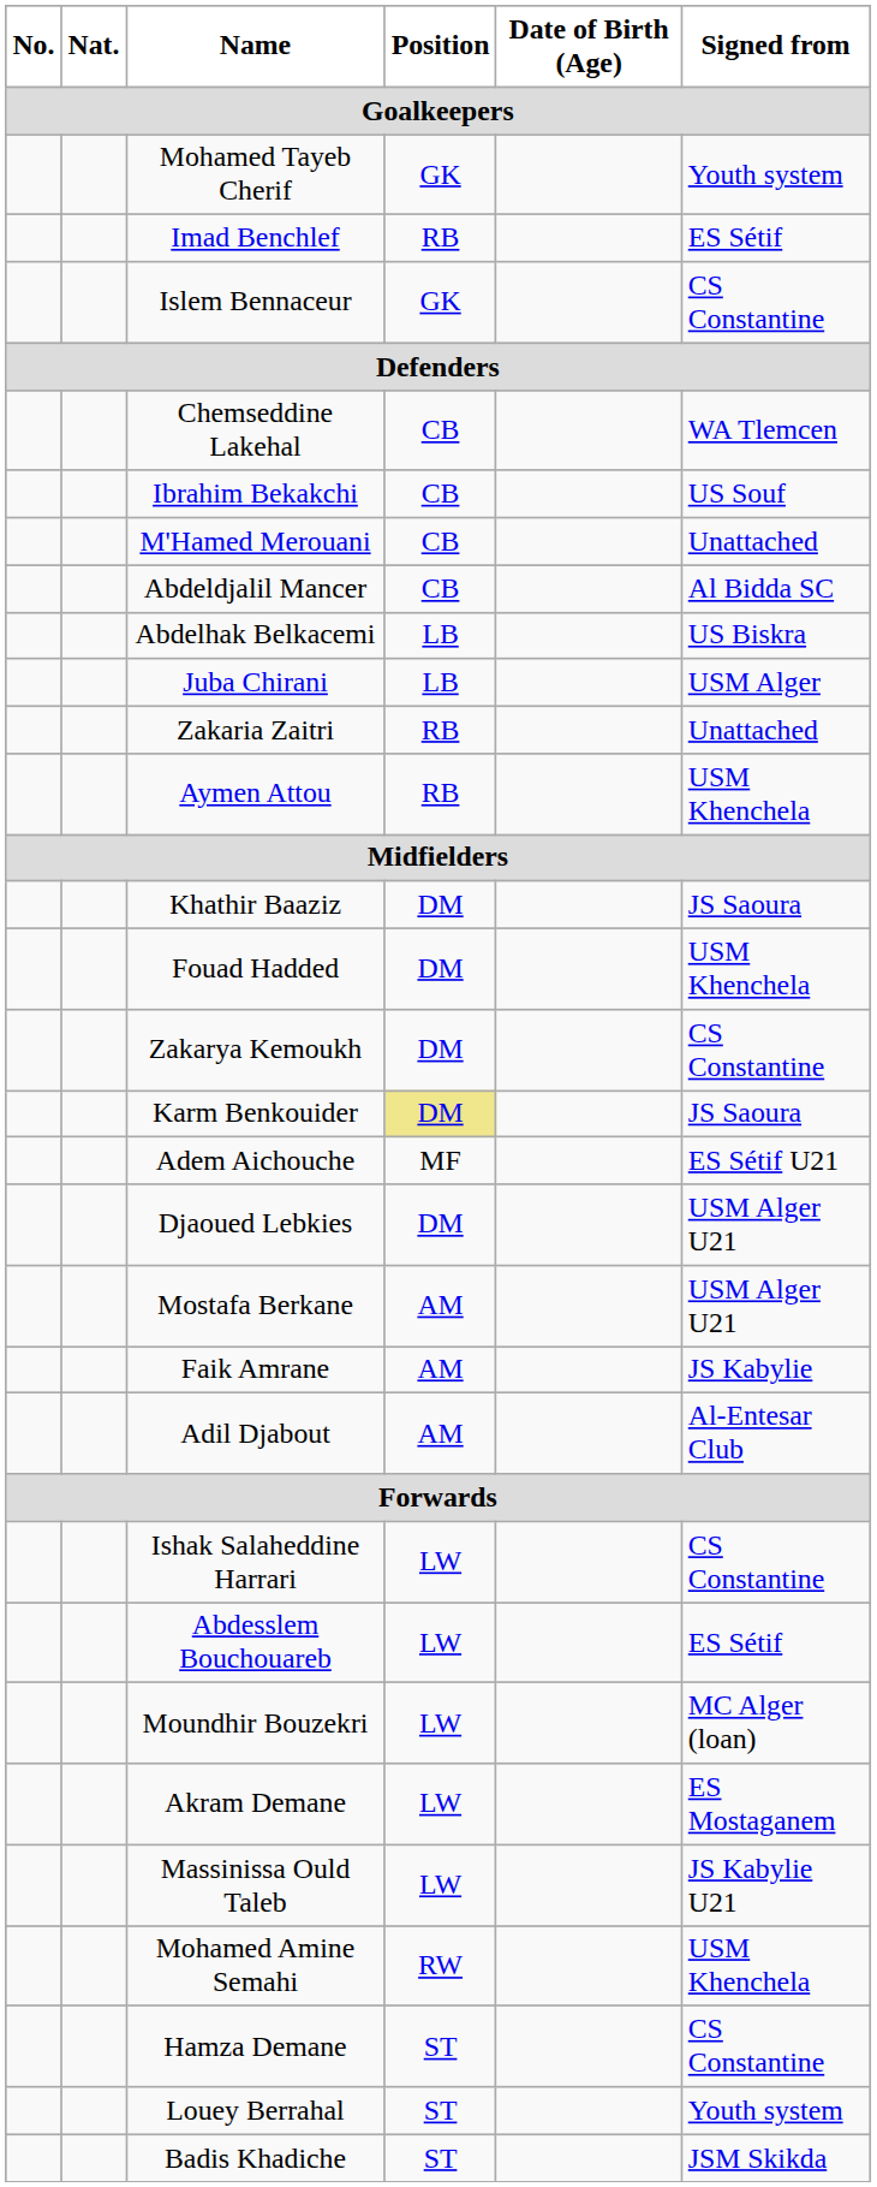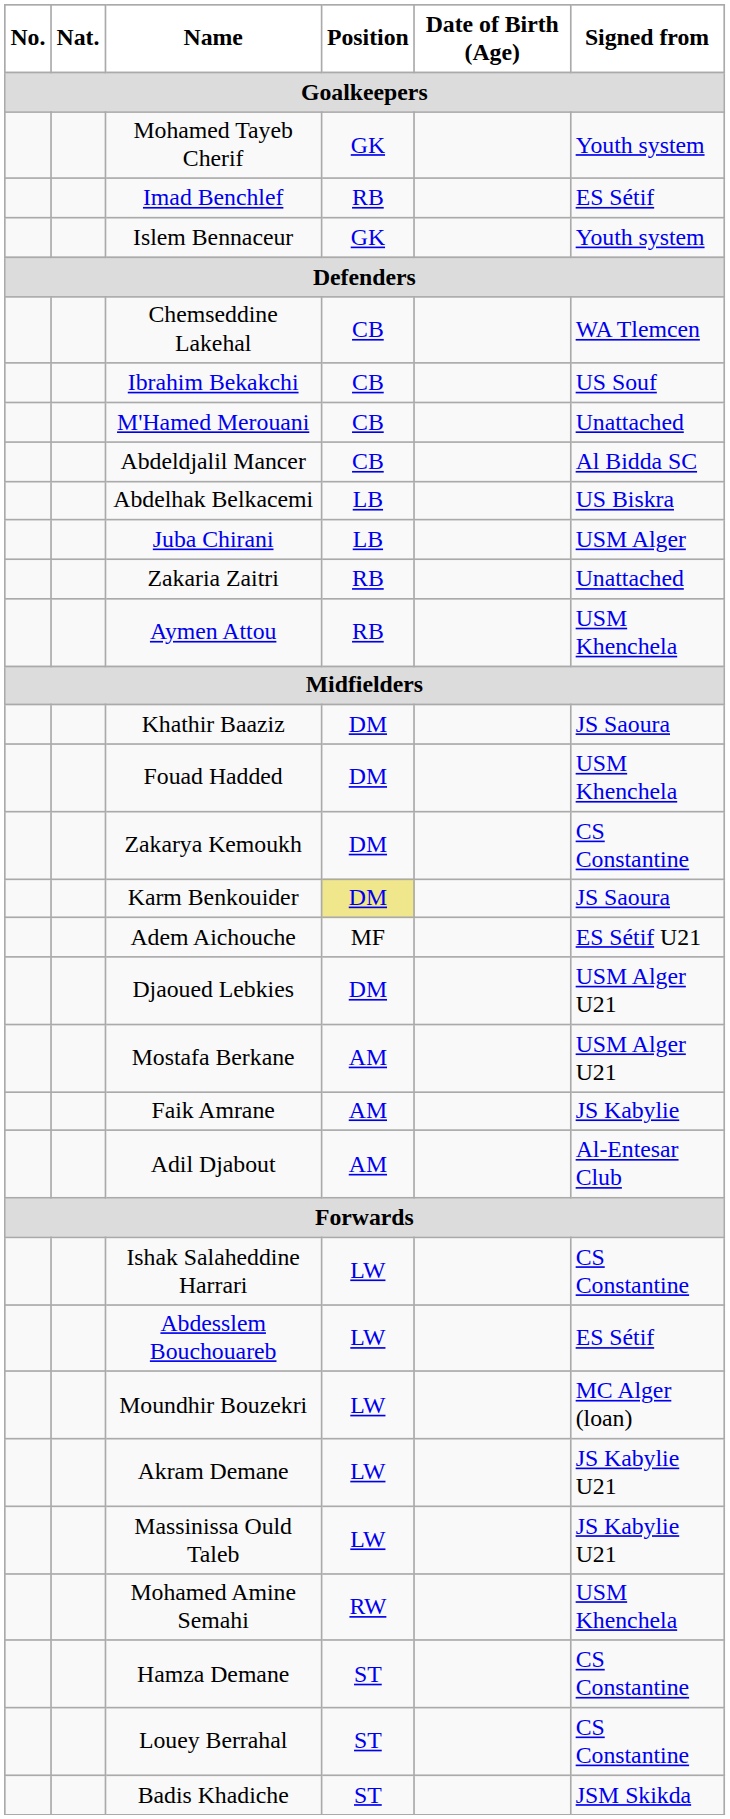Islem Bennaceur | Signed from: CS Constantine -> Youth system
Akram Demane | Signed from: ES Mostaganem -> JS Kabylie U21
Louey Berrahal | Signed from: Youth system -> CS Constantine
